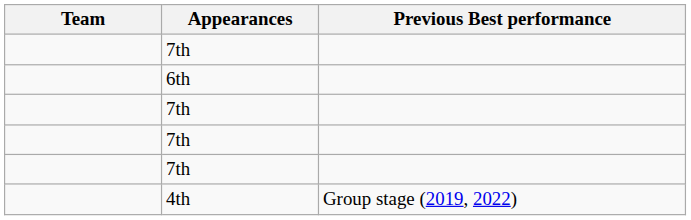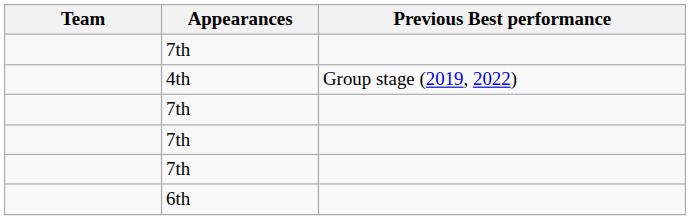rows swapped: 6th <-> 4th
